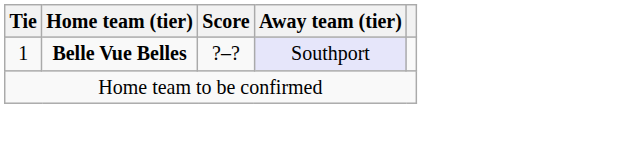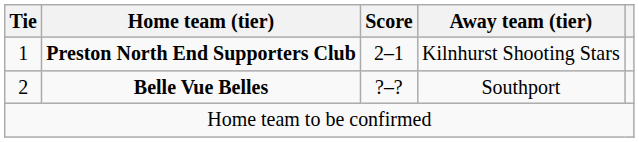+ row: 1 | Preston North End Supporters Club | 2–1 | Kilnhurst Shooting Stars
Belle Vue Belles | Tie: 1 -> 2
Belle Vue Belles | Away team (tier): lavender background -> no background
